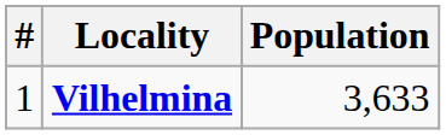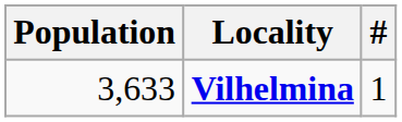columns swapped: # <-> Population
